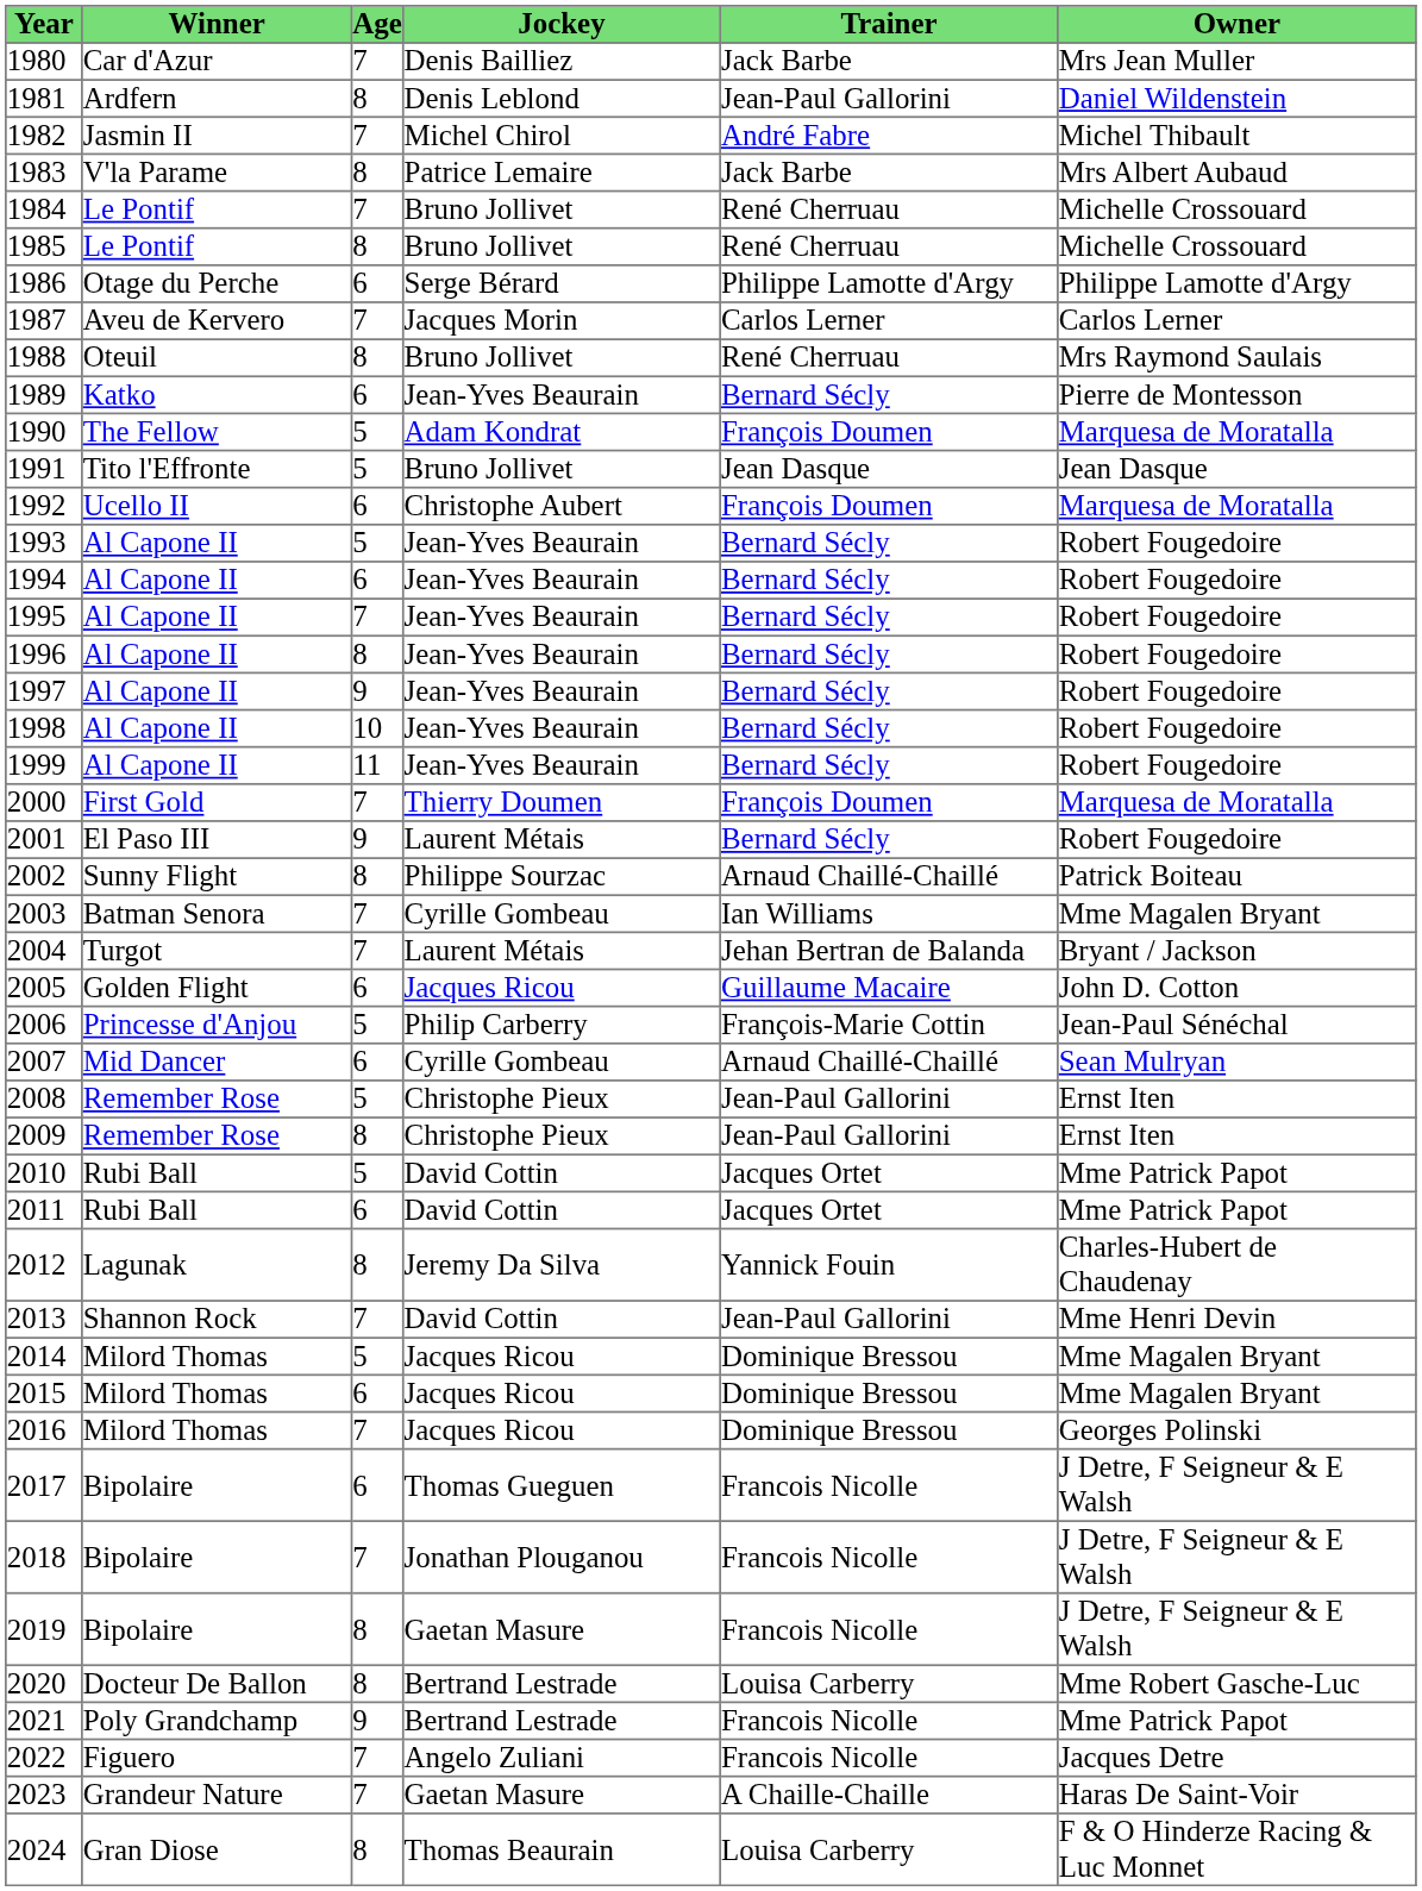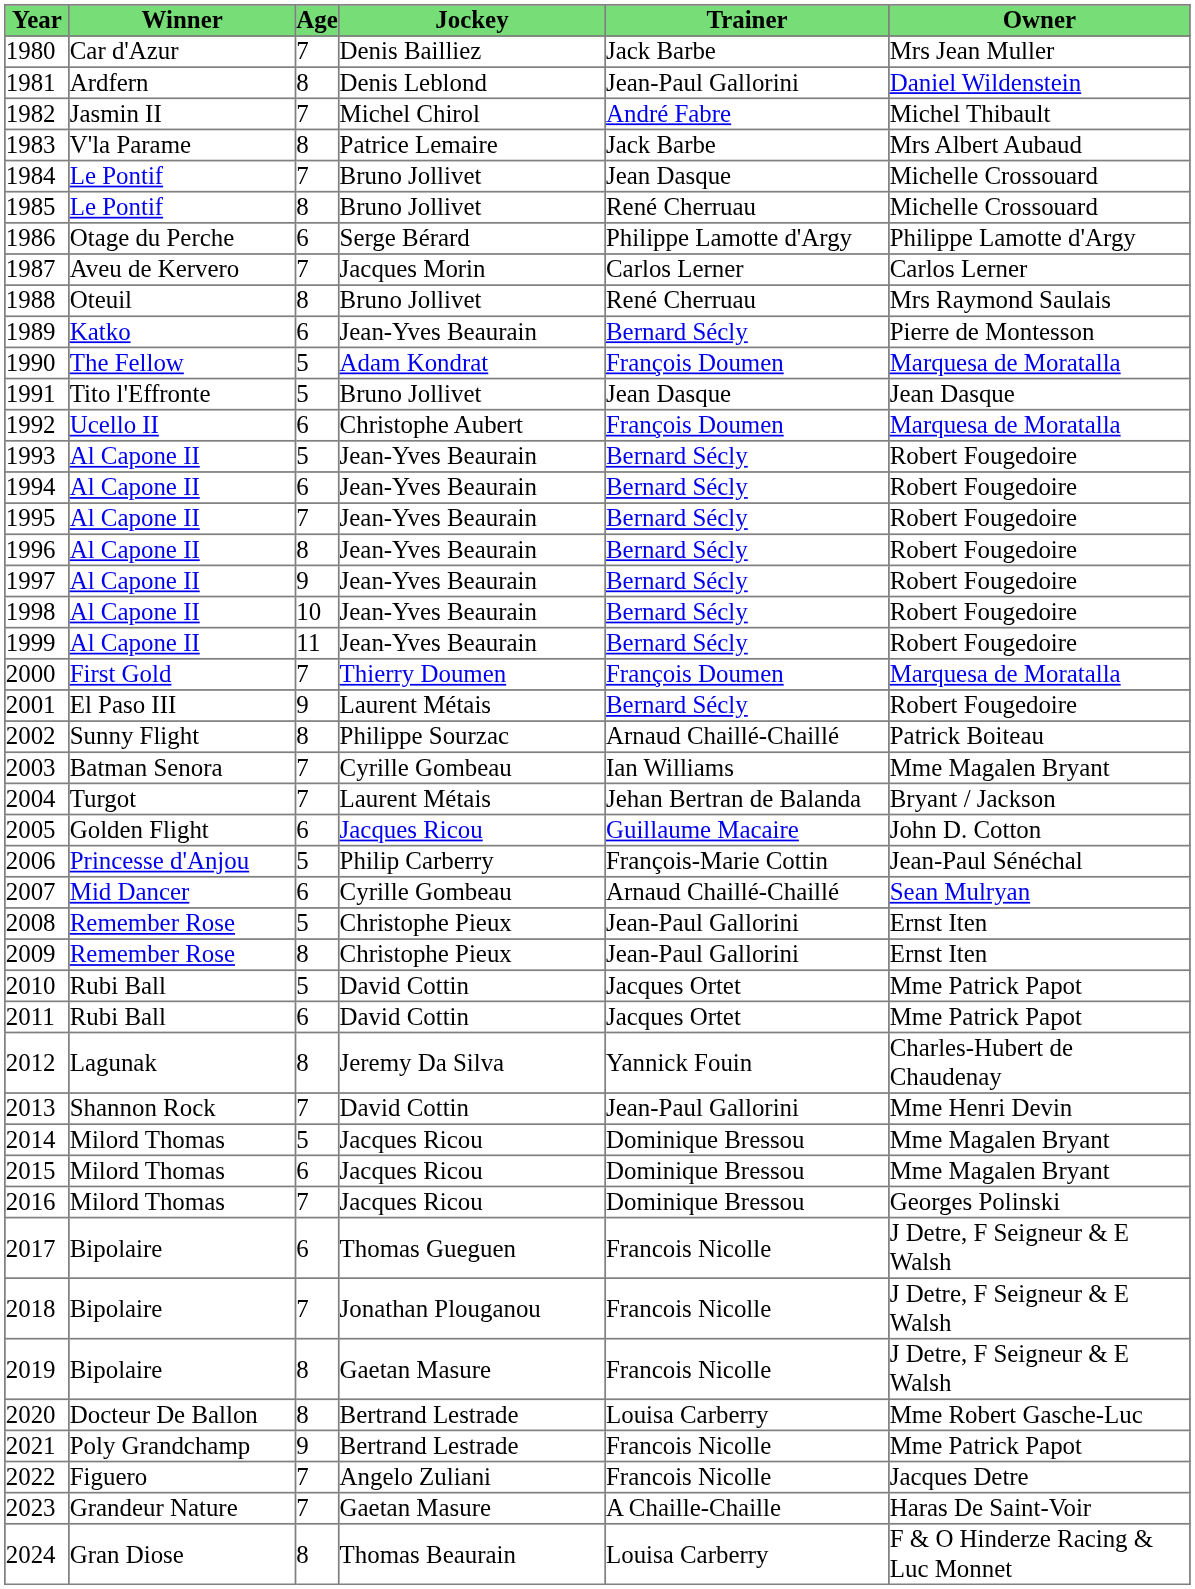1984 | Trainer: René Cherruau -> Jean Dasque
